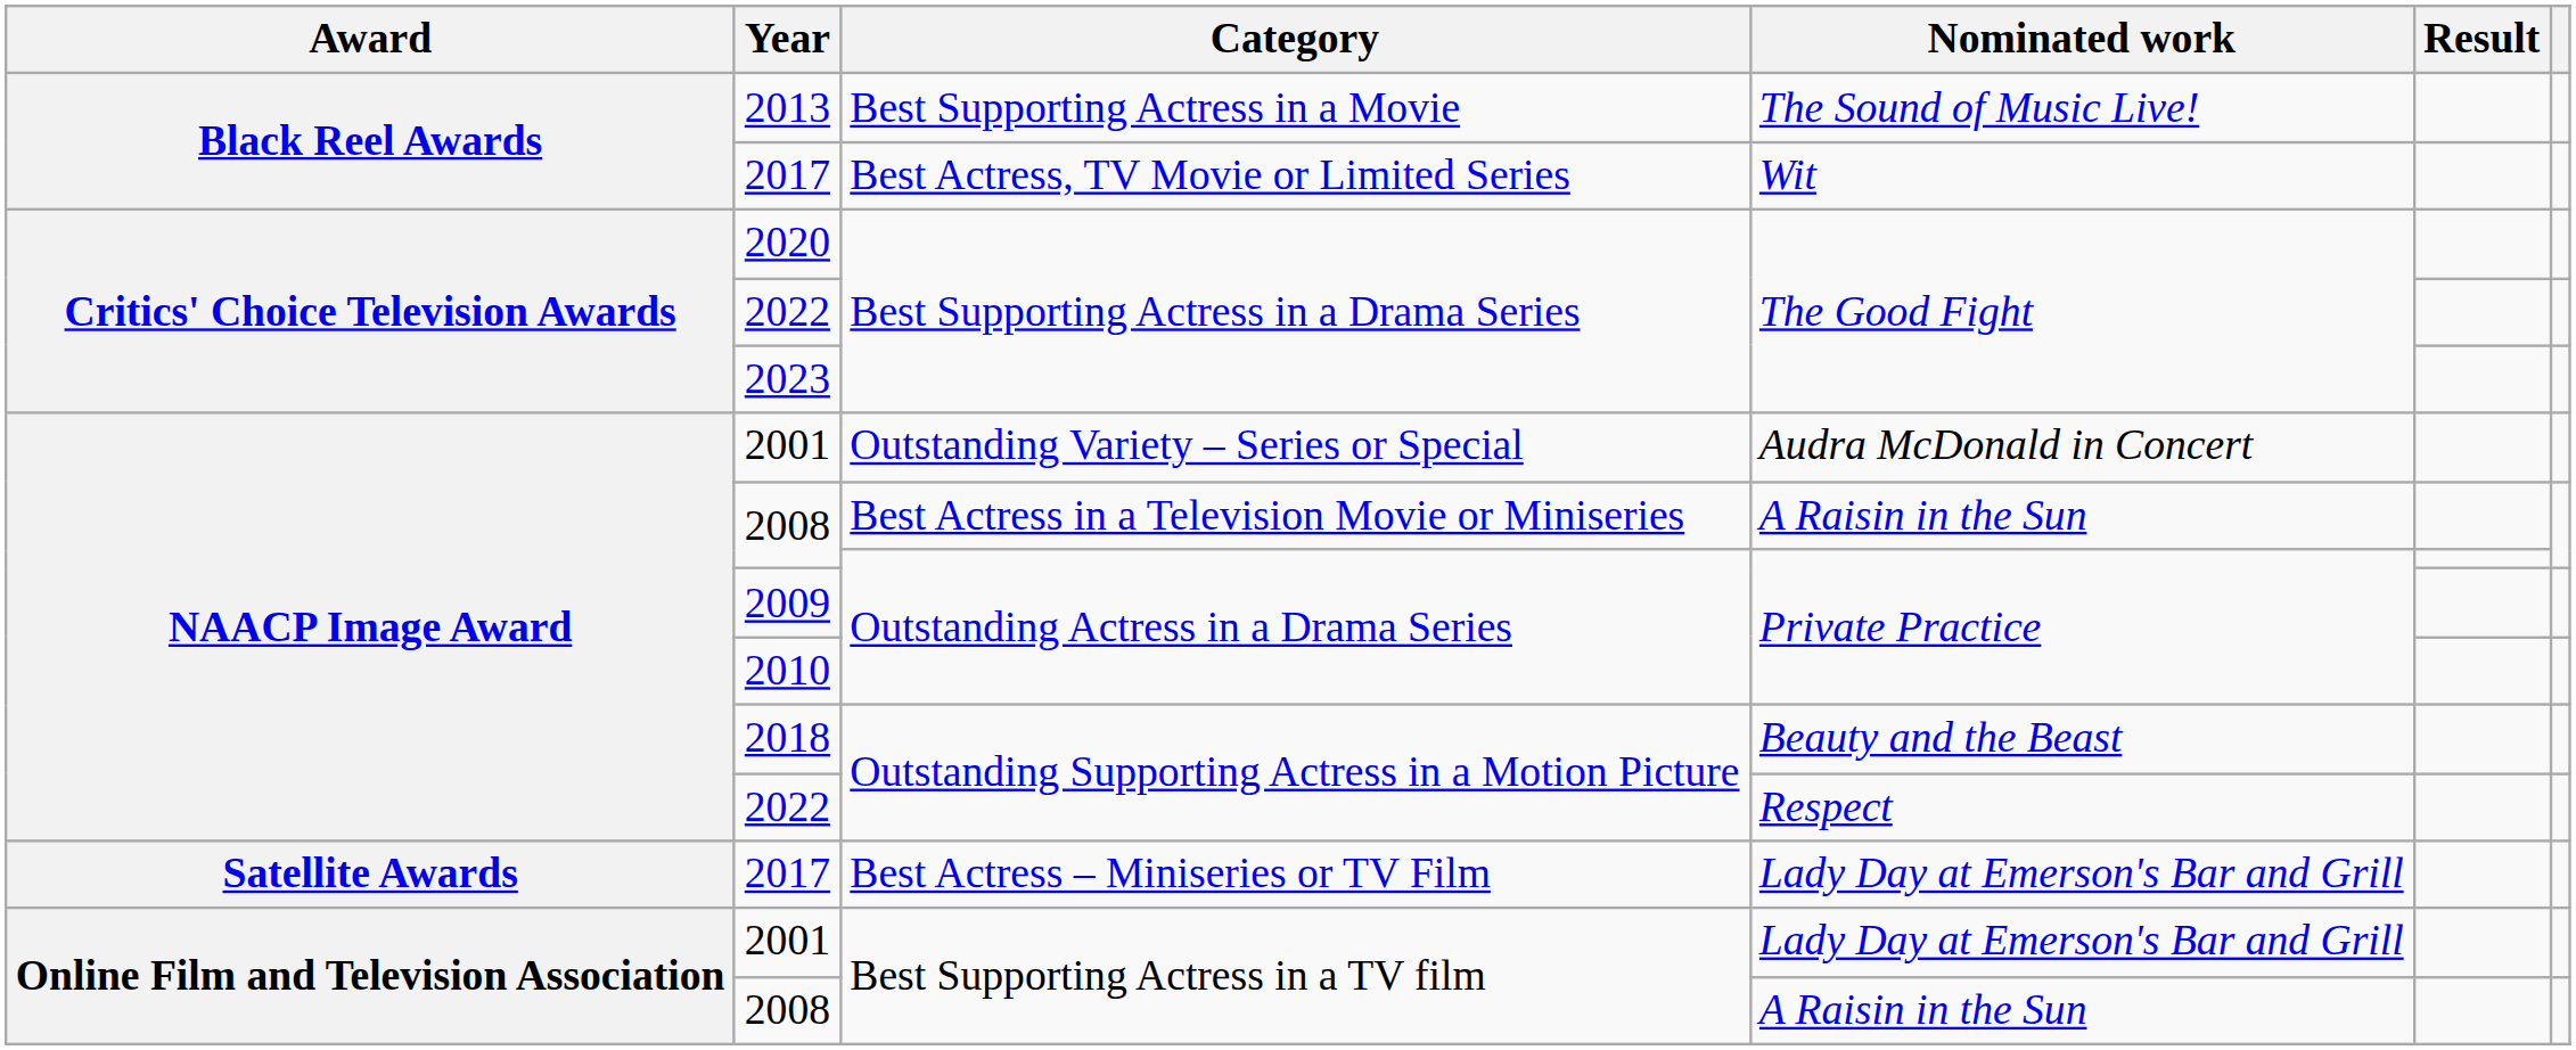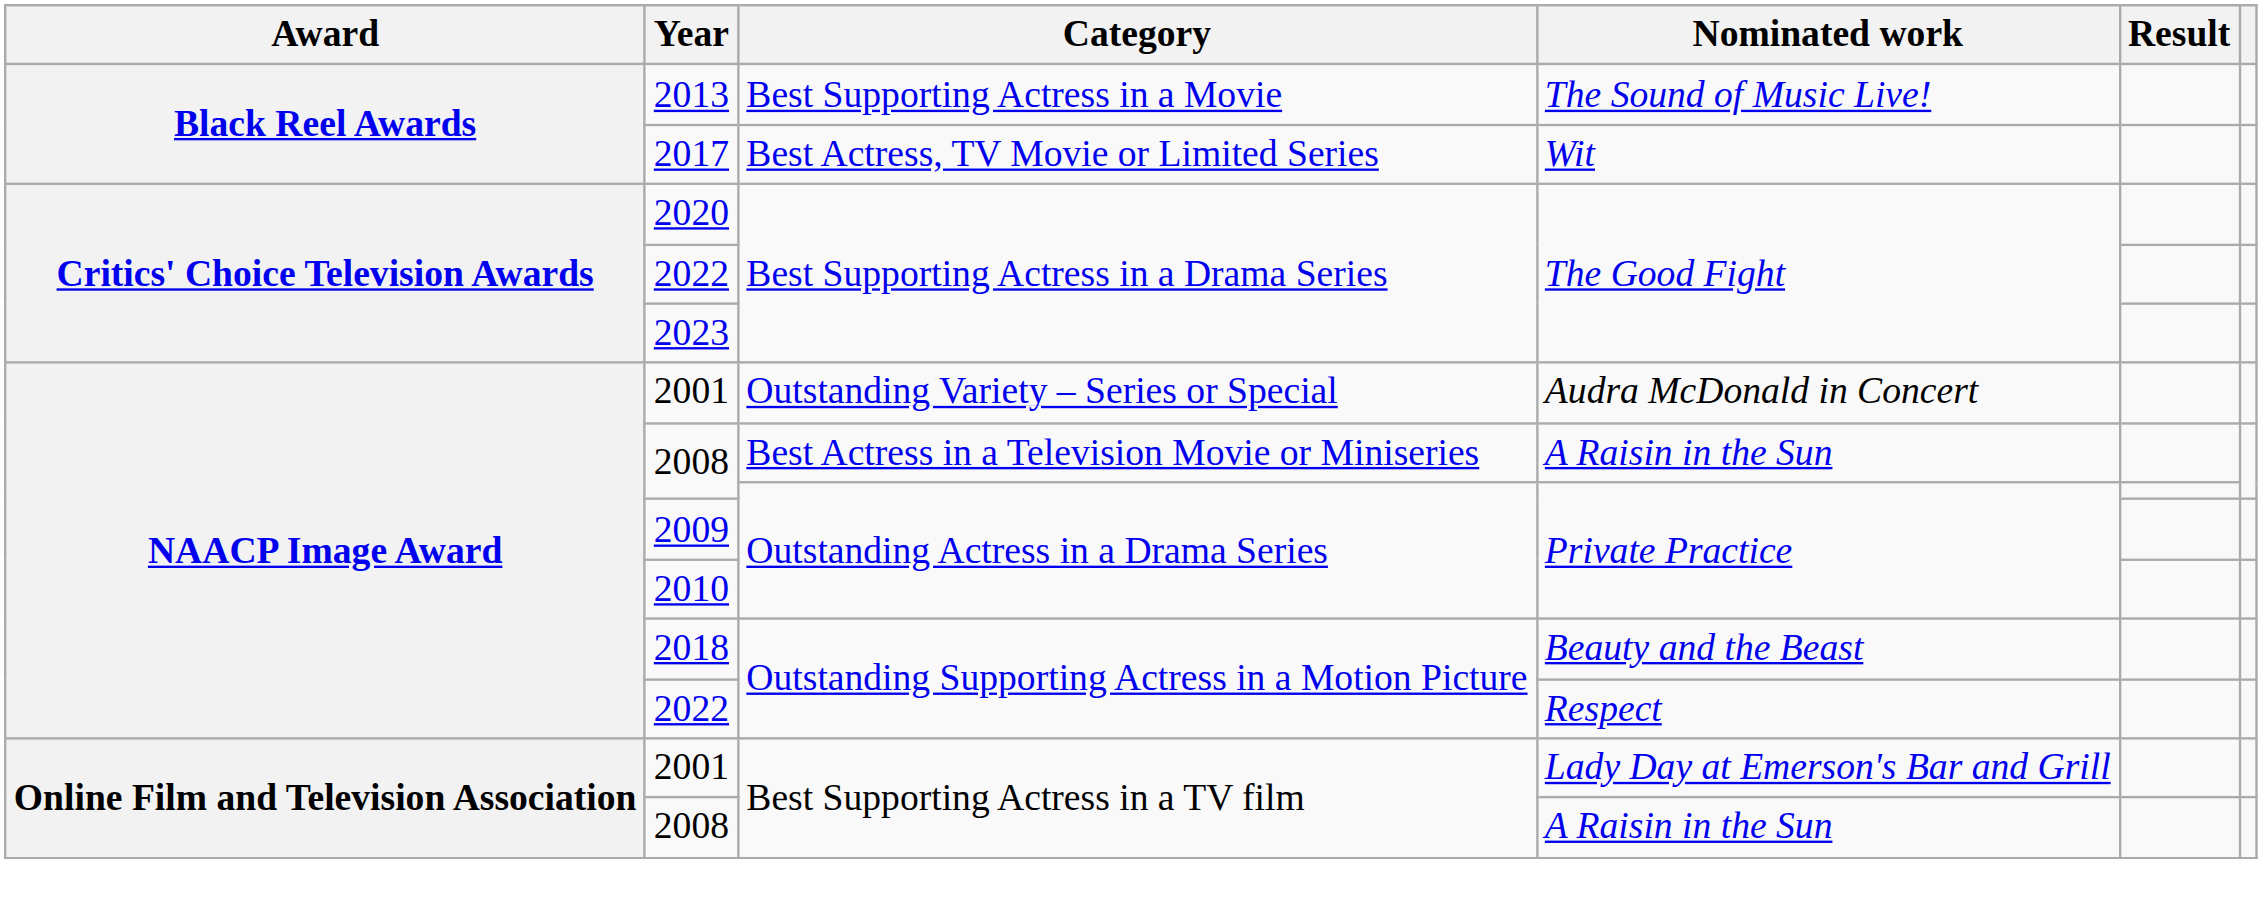- row: Satellite Awards | 2017 | Best Actress – Miniseries or TV Film | Lady Day at Emerson's Bar and Grill
